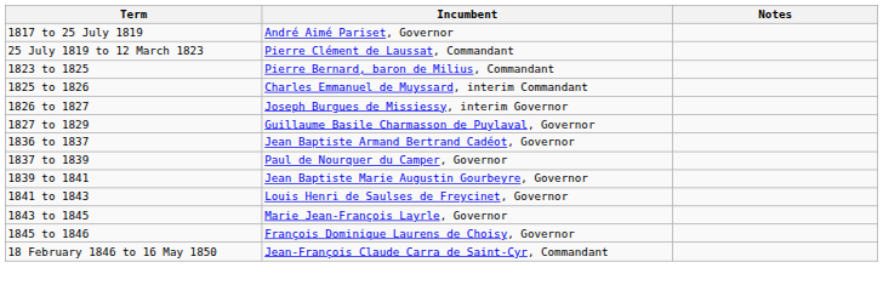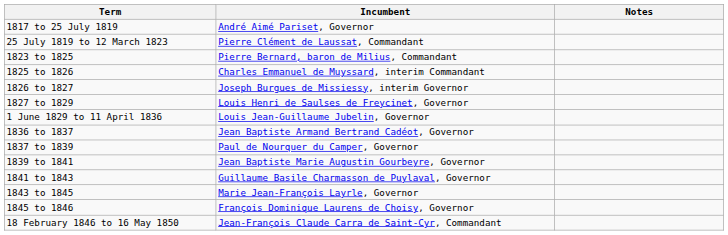1827 to 1829 | Incumbent: Guillaume Basile Charmasson de Puylaval, Governor -> Louis Henri de Saulses de Freycinet, Governor
+ row: 1 June 1829 to 11 April 1836 | Louis Jean-Guillaume Jubelin, Governor
1841 to 1843 | Incumbent: Louis Henri de Saulses de Freycinet, Governor -> Guillaume Basile Charmasson de Puylaval, Governor
